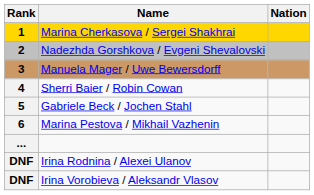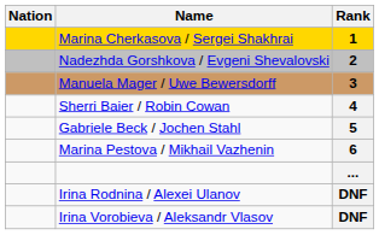columns swapped: Rank <-> Nation
